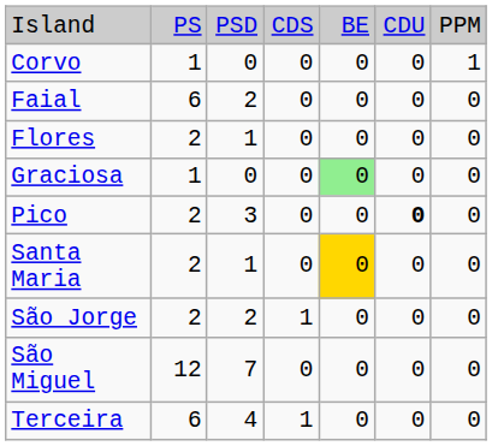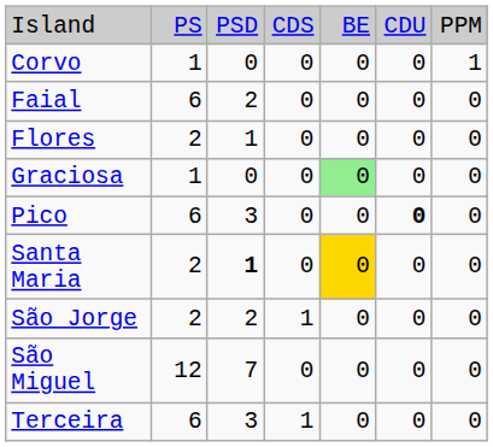Pico | column 2: 2 -> 6
Santa Maria | column 3: normal -> bold
Terceira | column 3: 4 -> 3
